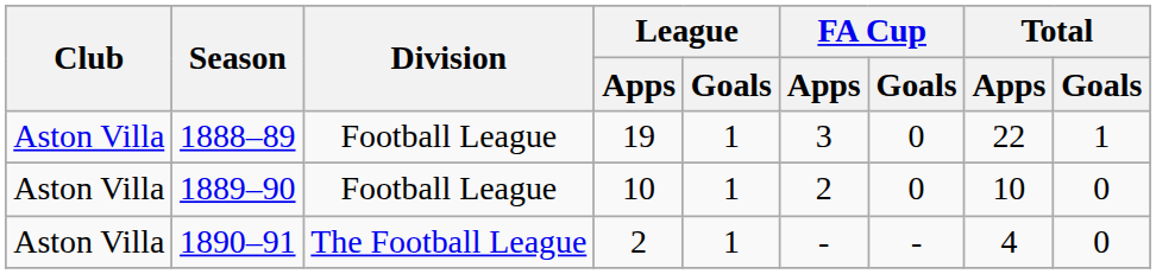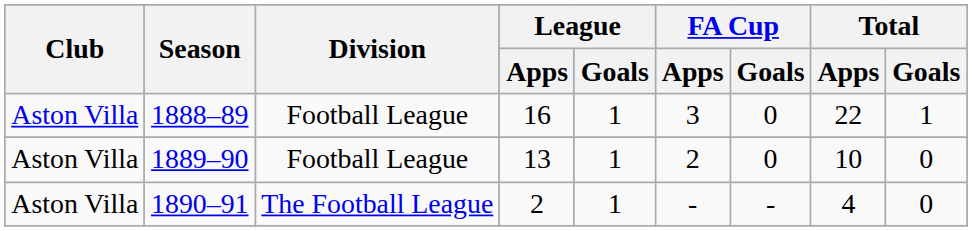1888–89 | League / Apps: 19 -> 16
1889–90 | League / Apps: 10 -> 13
